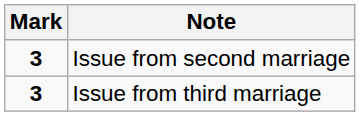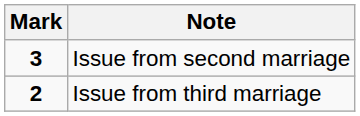Issue from third marriage | Mark: 3 -> 2
